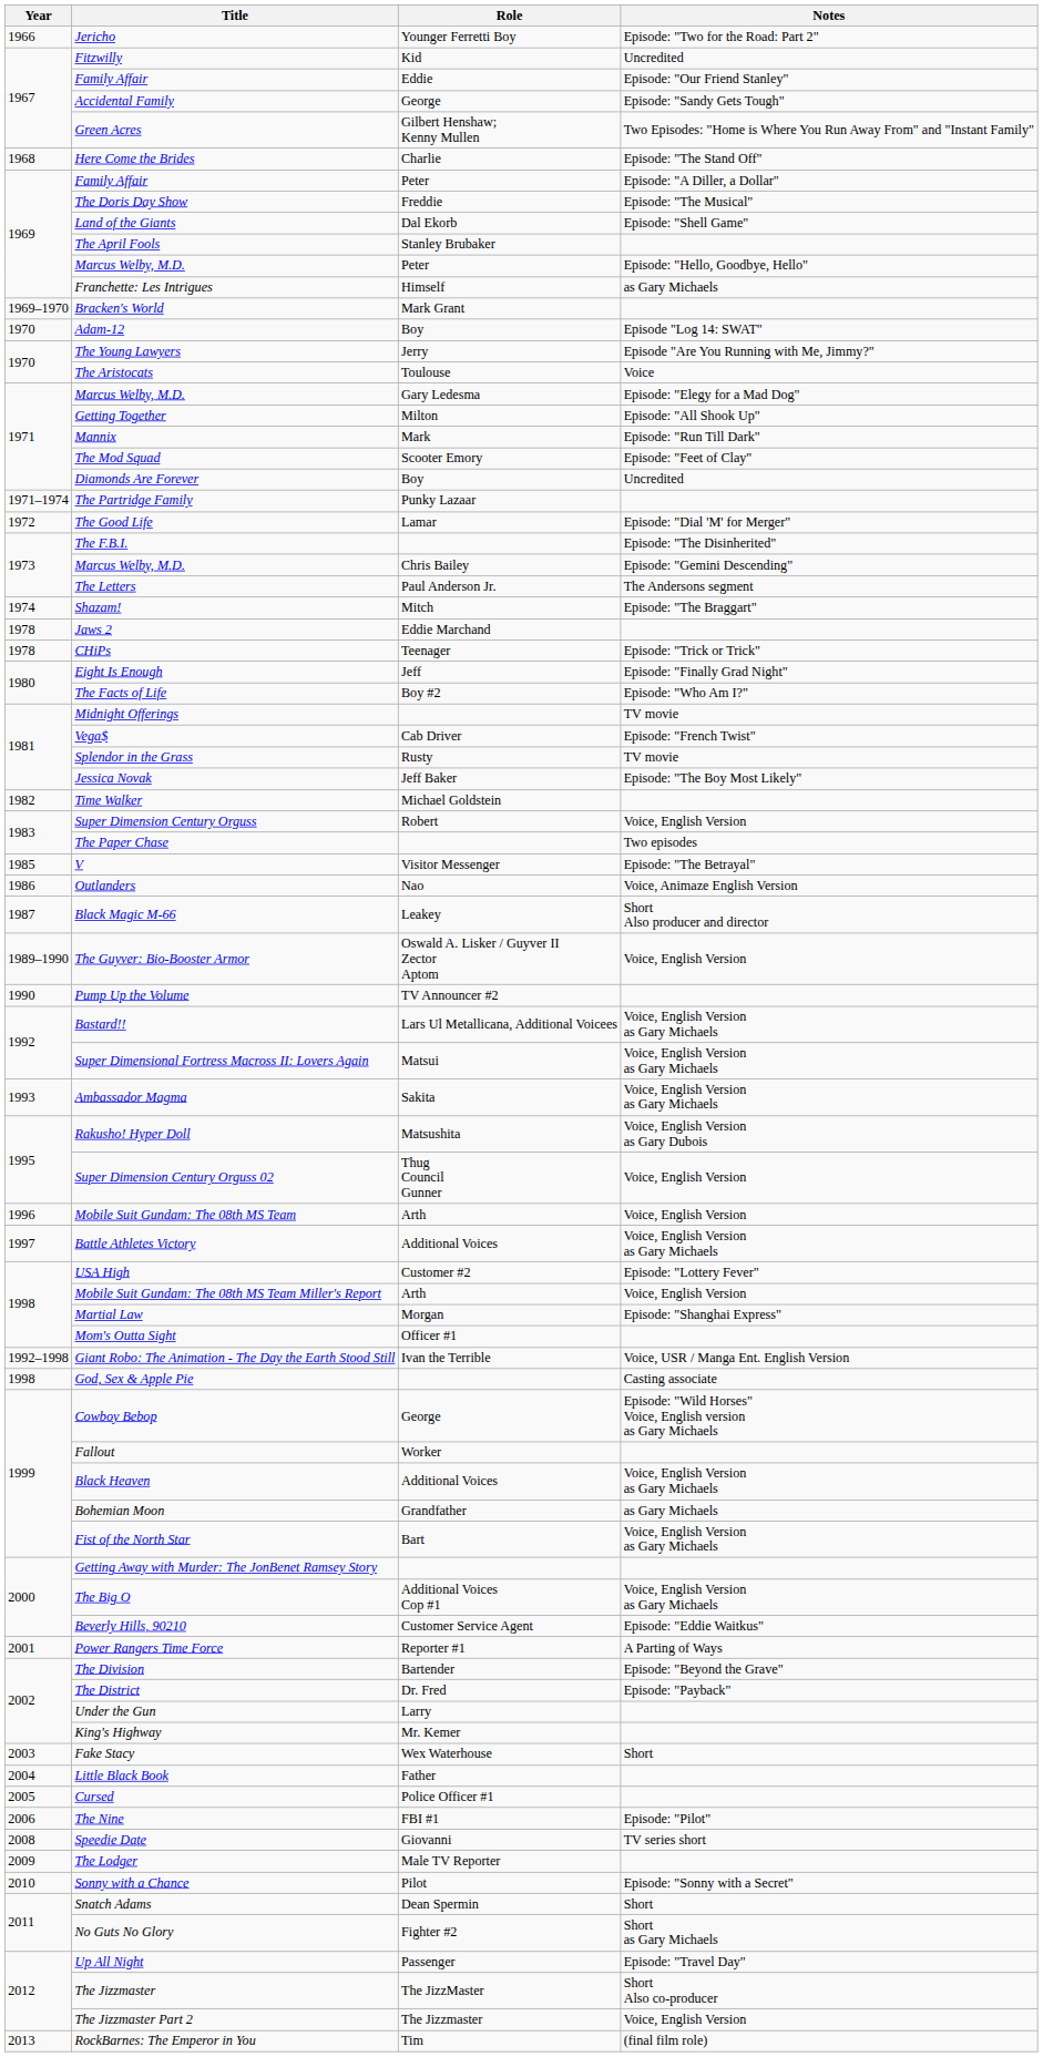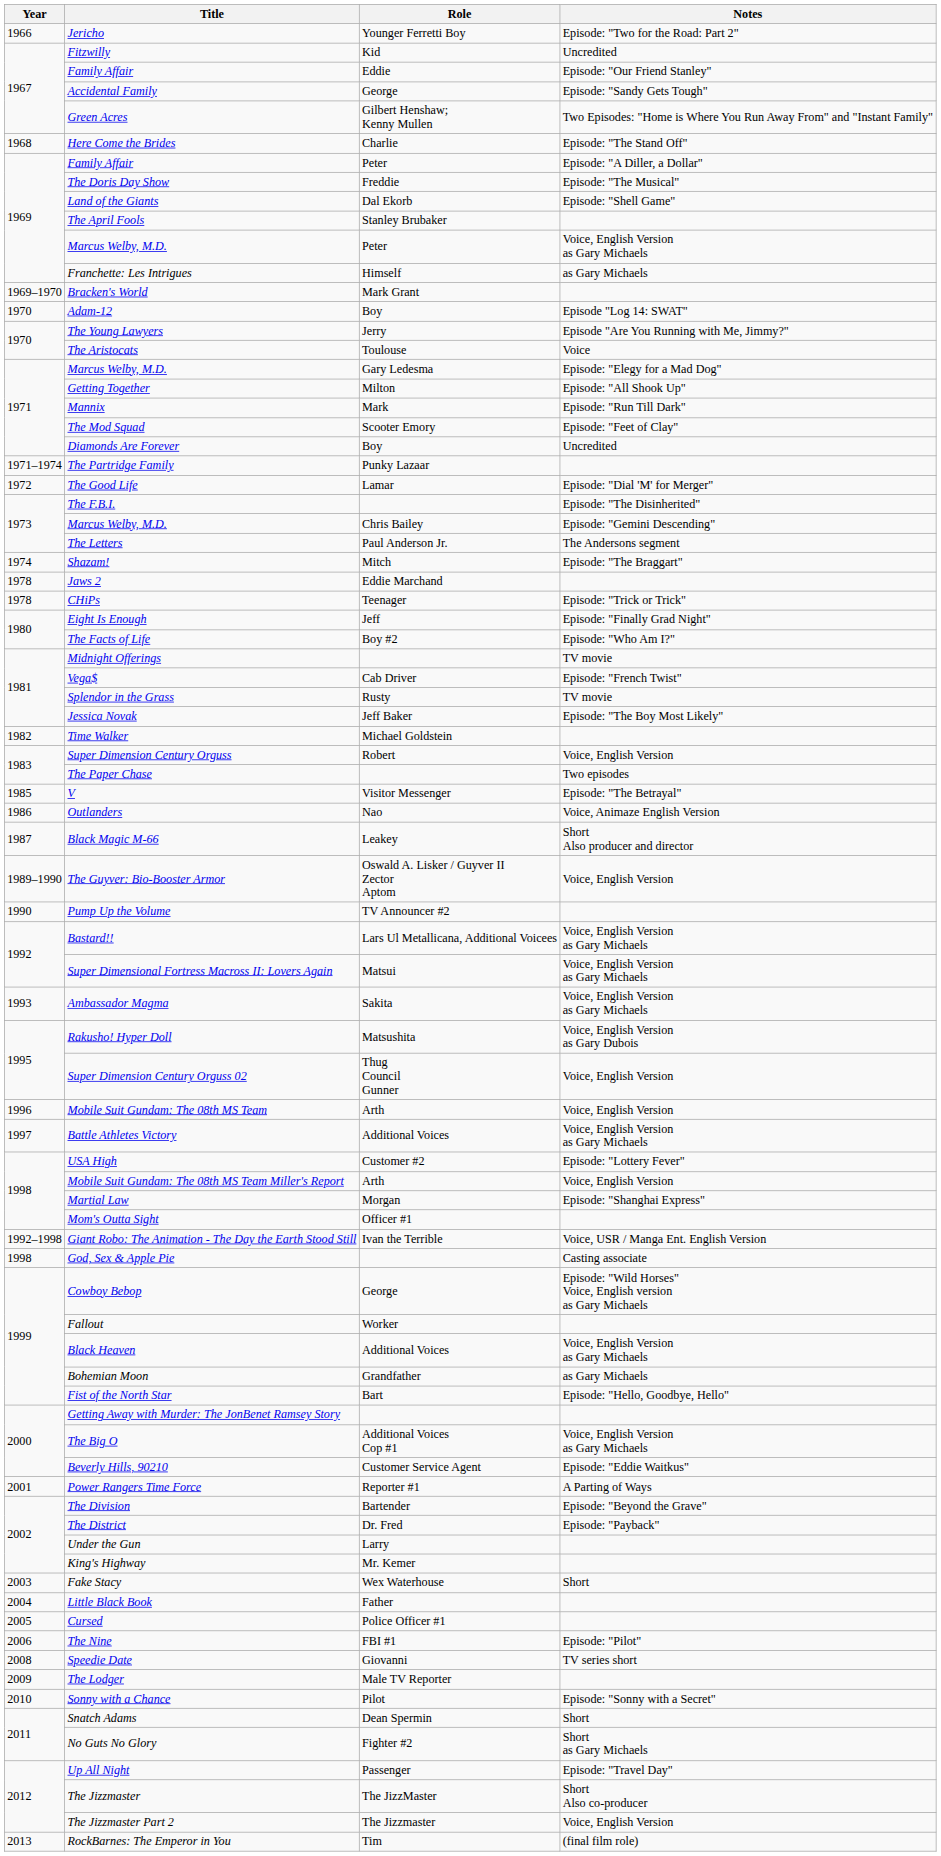Marcus Welby, M.D. / Peter | Notes: Episode: "Hello, Goodbye, Hello" -> Voice, English Version as Gary Michaels
Fist of the North Star | Notes: Voice, English Version as Gary Michaels -> Episode: "Hello, Goodbye, Hello"
